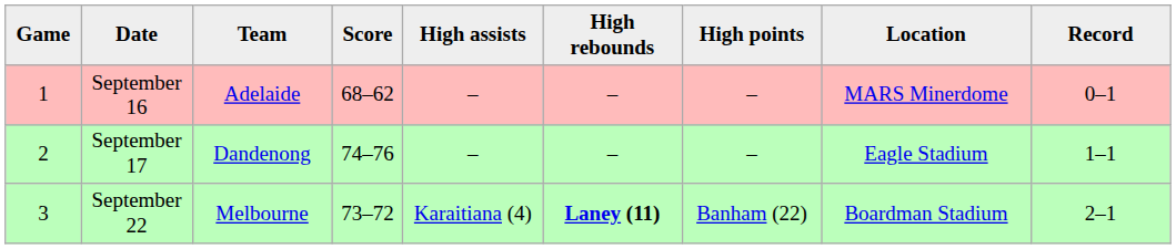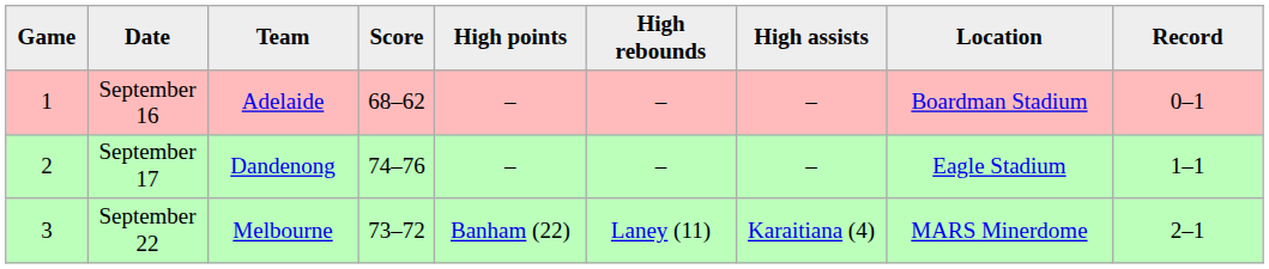columns swapped: High points <-> High assists
September 16 | Location: MARS Minerdome -> Boardman Stadium
September 22 | High rebounds: bold -> normal
September 22 | Location: Boardman Stadium -> MARS Minerdome
